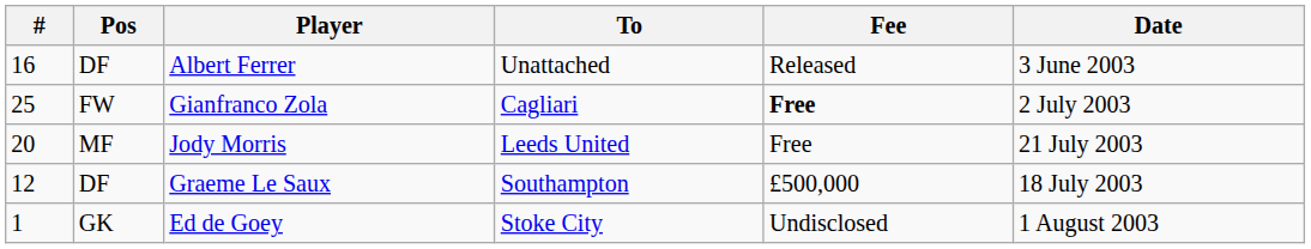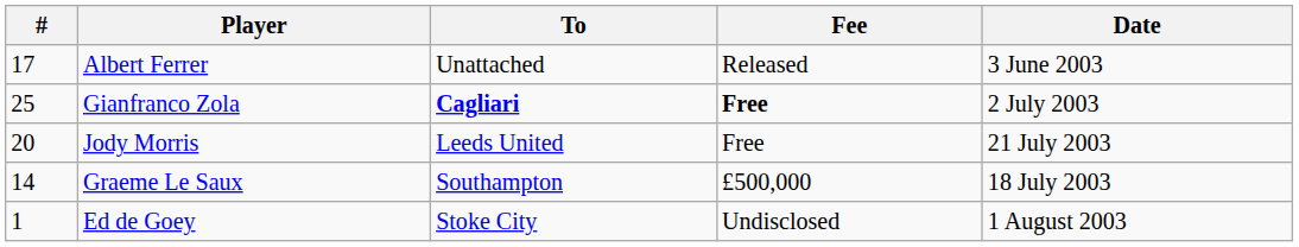- column: Pos | DF | FW | MF | DF | GK
Albert Ferrer | #: 16 -> 17
Gianfranco Zola | To: normal -> bold
Graeme Le Saux | #: 12 -> 14
